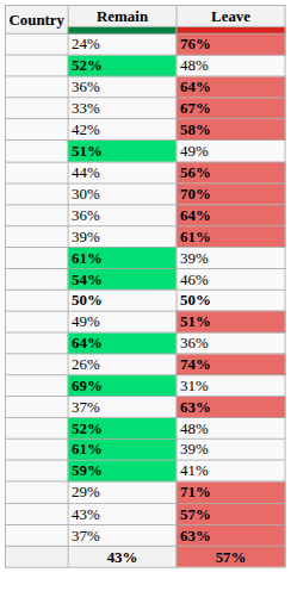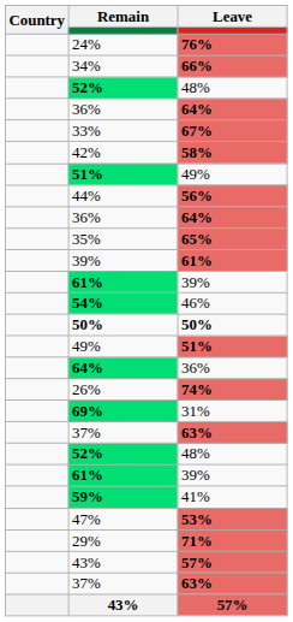+ row: 34% | 66%
- row: 30% | 70%
+ row: 35% | 65%
+ row: 47% | 53%
